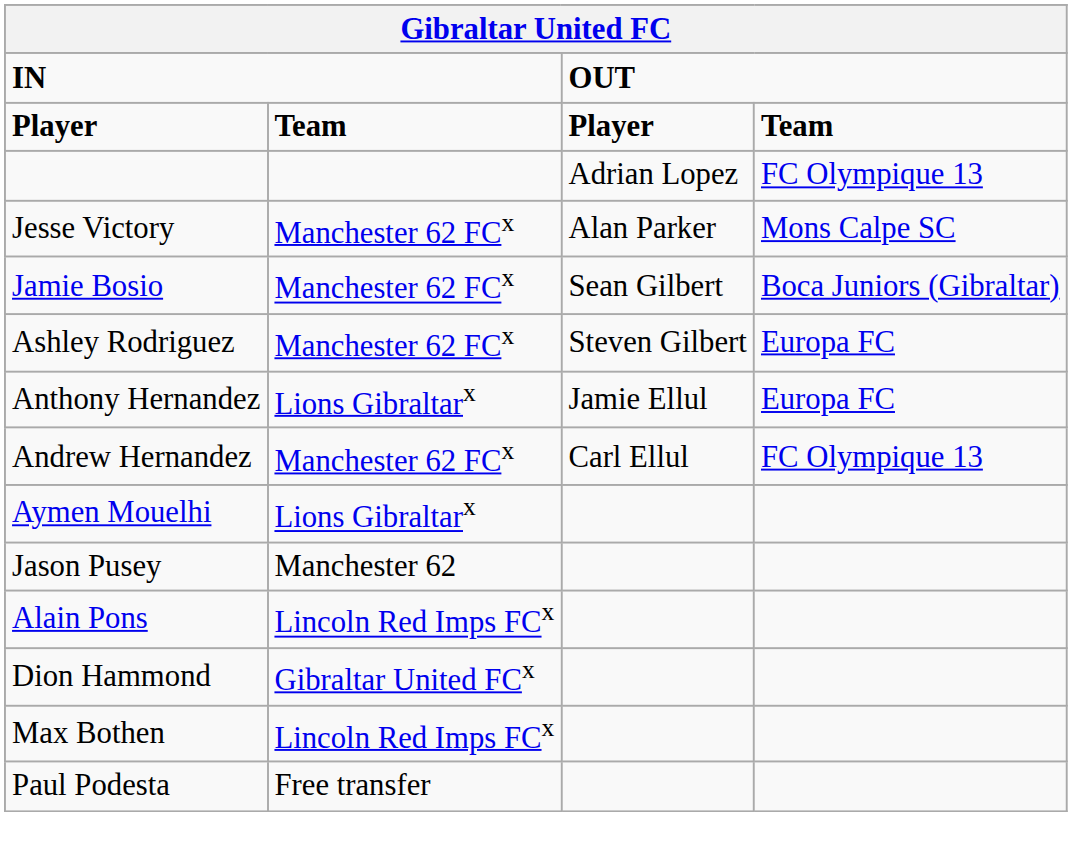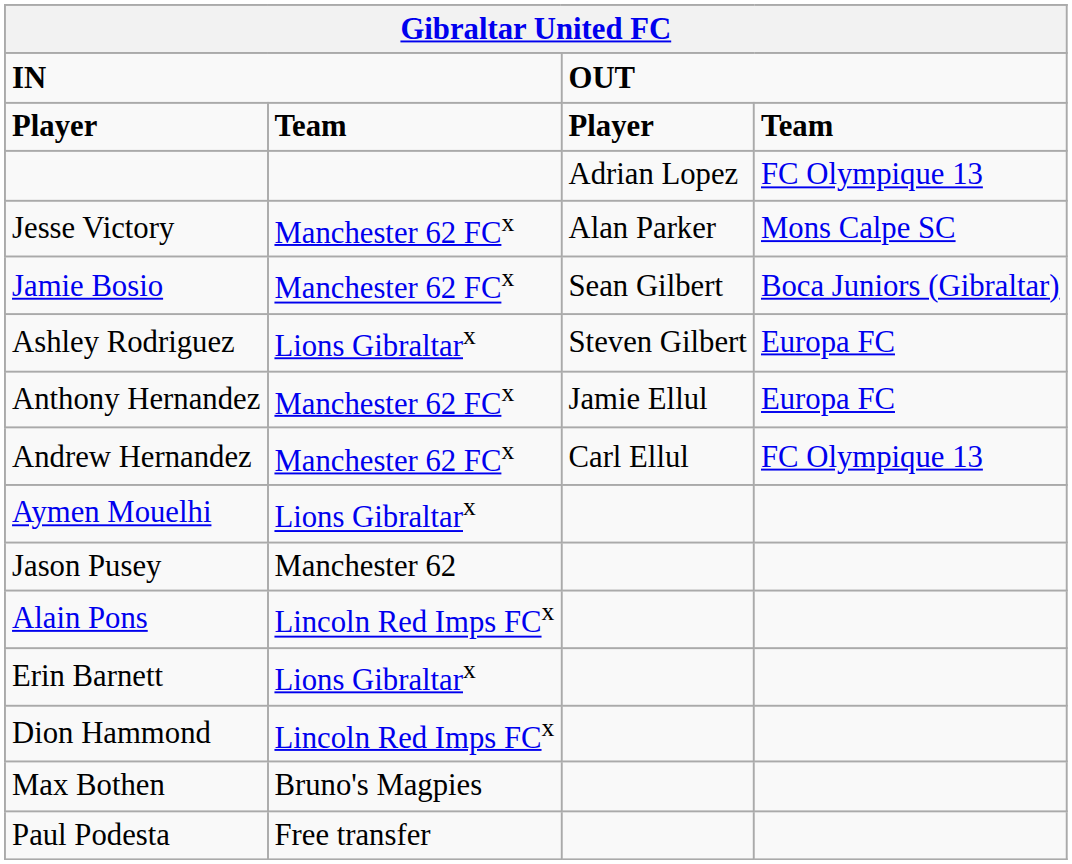Ashley Rodriguez | column 2: Manchester 62 FCx -> Lions Gibraltarx
Anthony Hernandez | column 2: Lions Gibraltarx -> Manchester 62 FCx
+ row: Erin Barnett | Lions Gibraltarx
Dion Hammond | column 2: Gibraltar United FCx -> Lincoln Red Imps FCx
Max Bothen | column 2: Lincoln Red Imps FCx -> Bruno's Magpies
